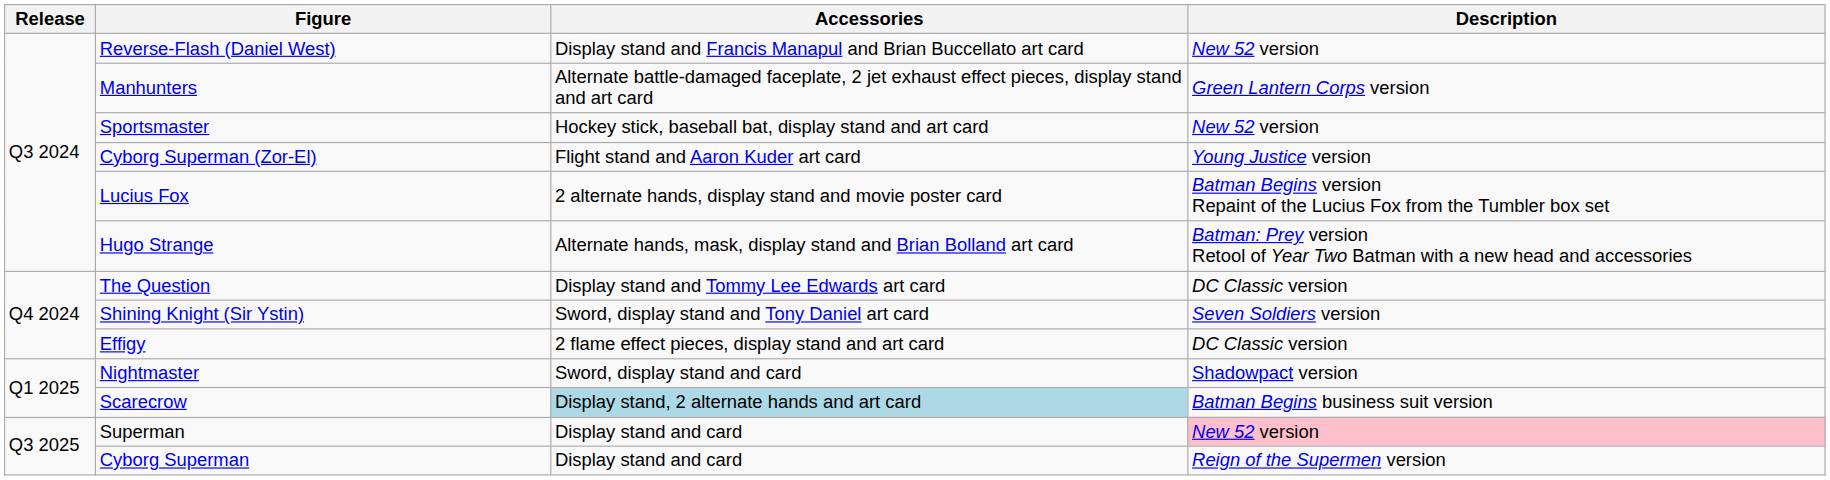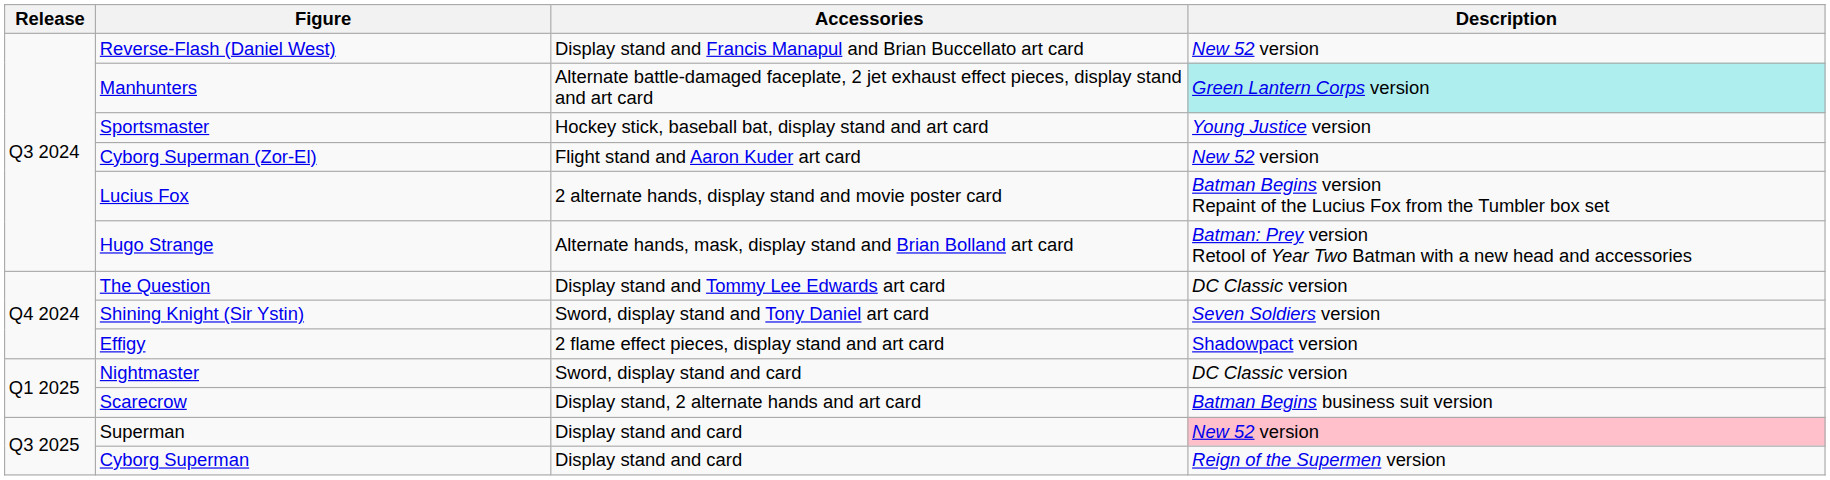Manhunters | Description: no background -> paleturquoise background
Sportsmaster | Description: New 52 version -> Young Justice version
Cyborg Superman (Zor-El) | Description: Young Justice version -> New 52 version
Effigy | Description: DC Classic version -> Shadowpact version
Nightmaster | Description: Shadowpact version -> DC Classic version
Scarecrow | Accessories: lightblue background -> no background
